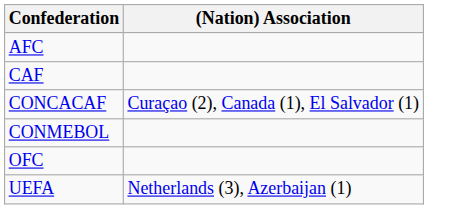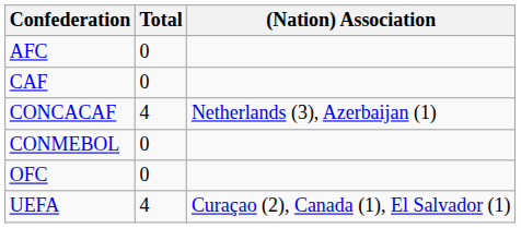+ column: Total | 0 | 0 | 4 | 0 | 0 | 4
CONCACAF | (Nation) Association: Curaçao (2), Canada (1), El Salvador (1) -> Netherlands (3), Azerbaijan (1)
UEFA | (Nation) Association: Netherlands (3), Azerbaijan (1) -> Curaçao (2), Canada (1), El Salvador (1)
